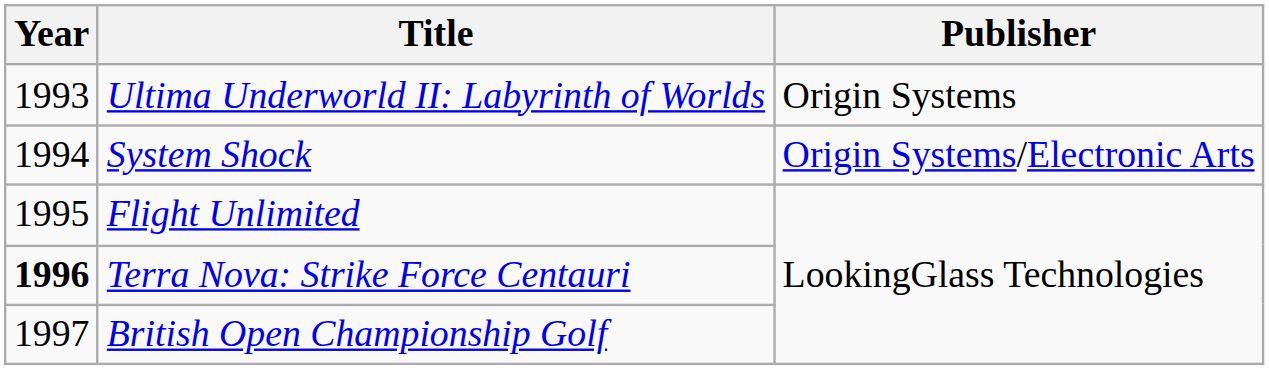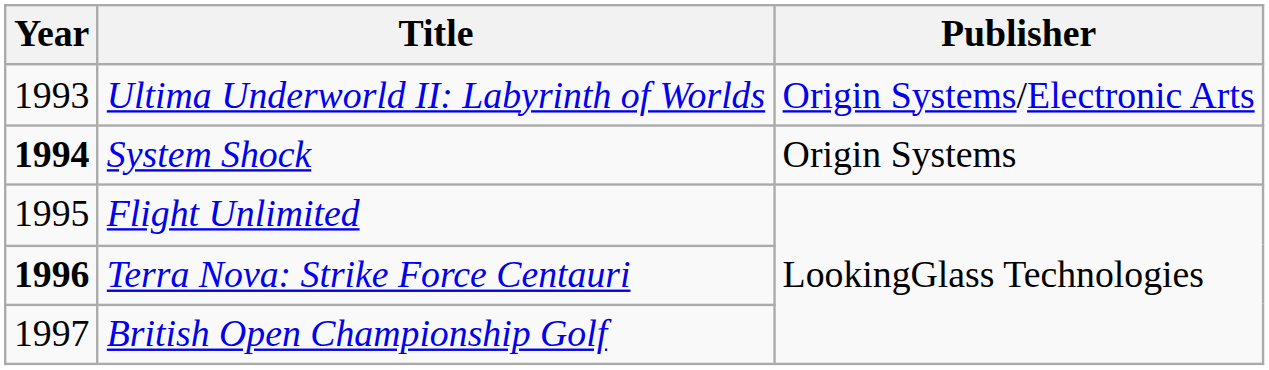Ultima Underworld II: Labyrinth of Worlds | Publisher: Origin Systems -> Origin Systems/Electronic Arts
System Shock | Year: normal -> bold
System Shock | Publisher: Origin Systems/Electronic Arts -> Origin Systems
